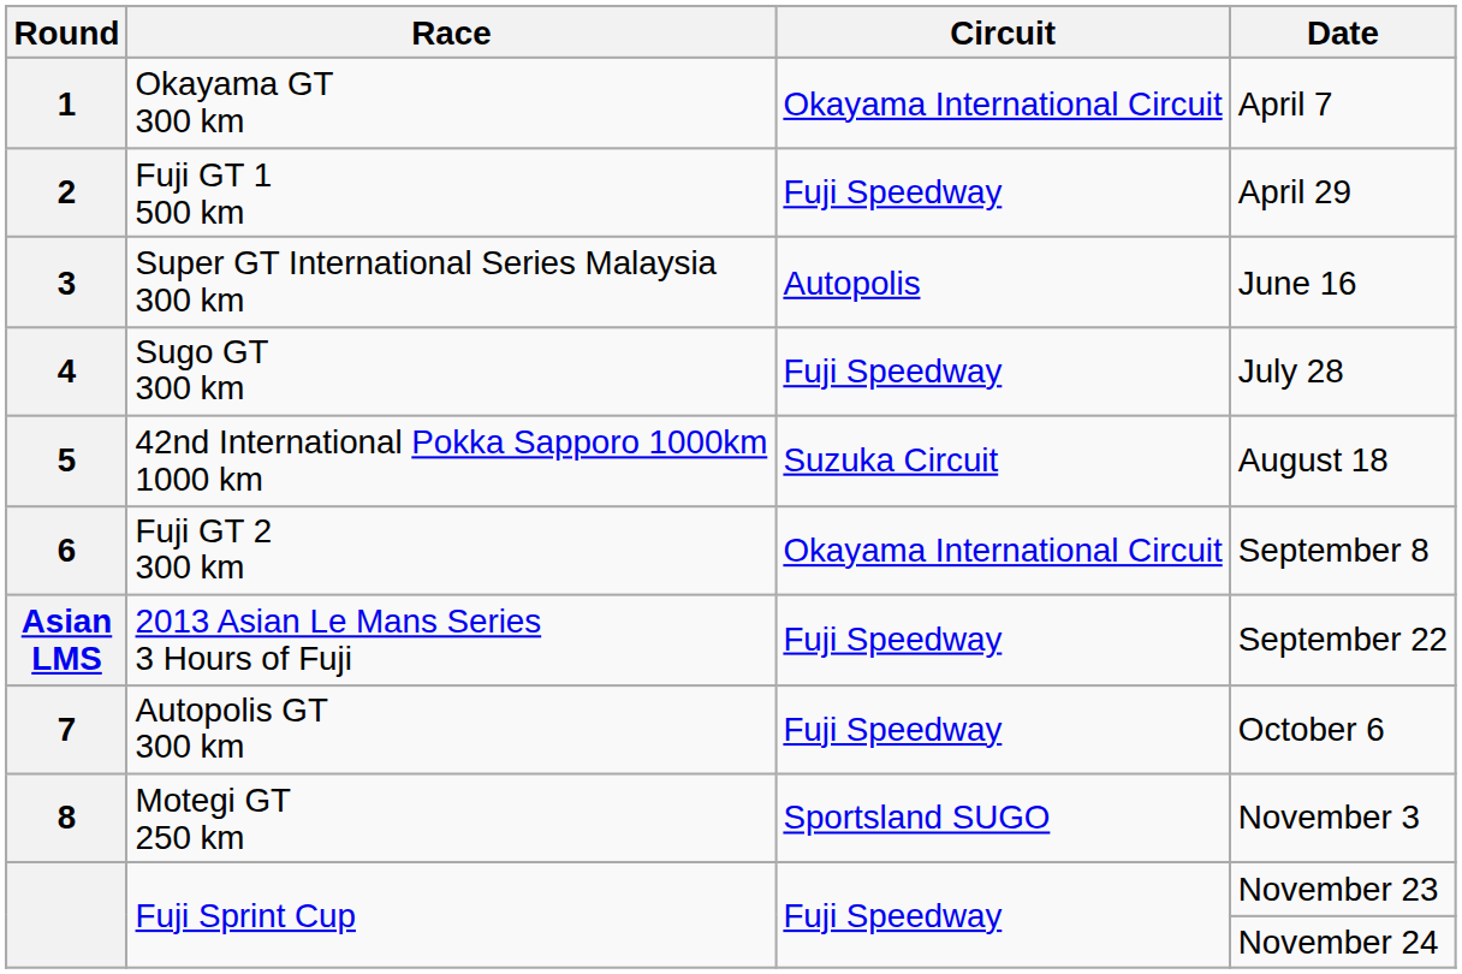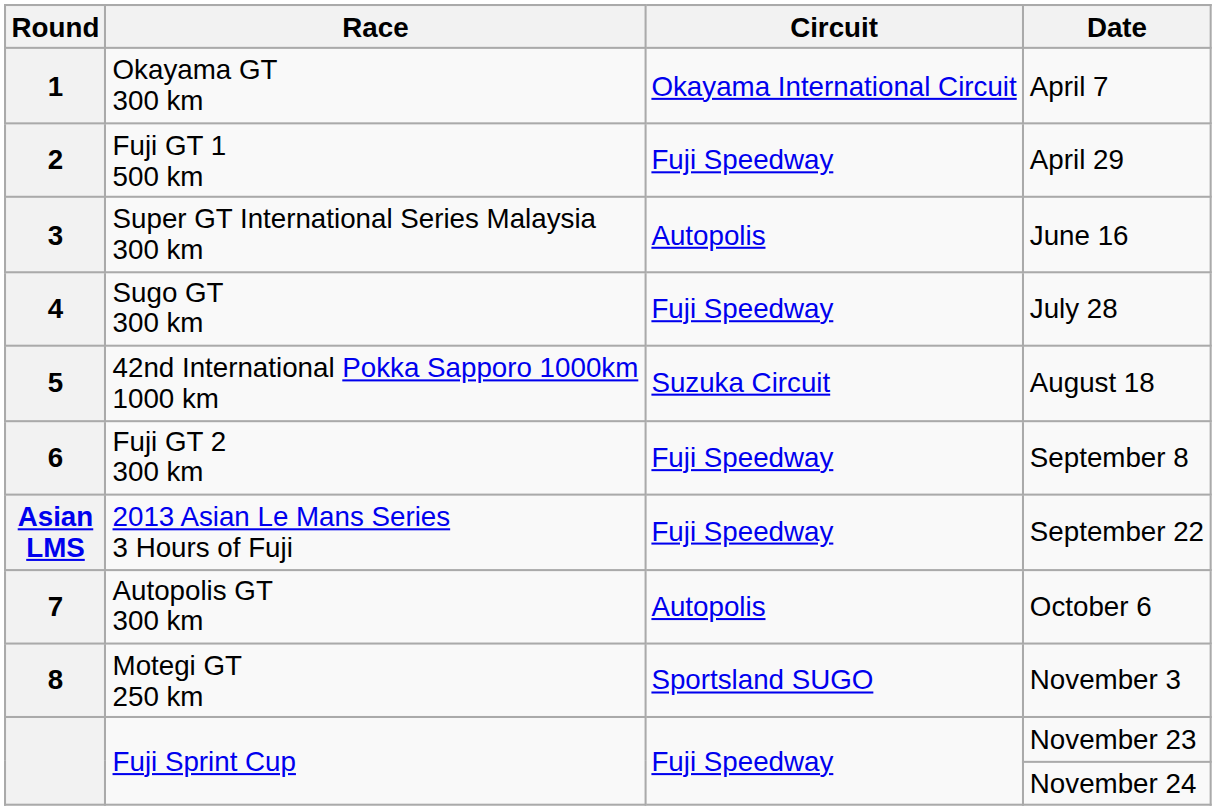September 8 | Circuit: Okayama International Circuit -> Fuji Speedway
October 6 | Circuit: Fuji Speedway -> Autopolis
